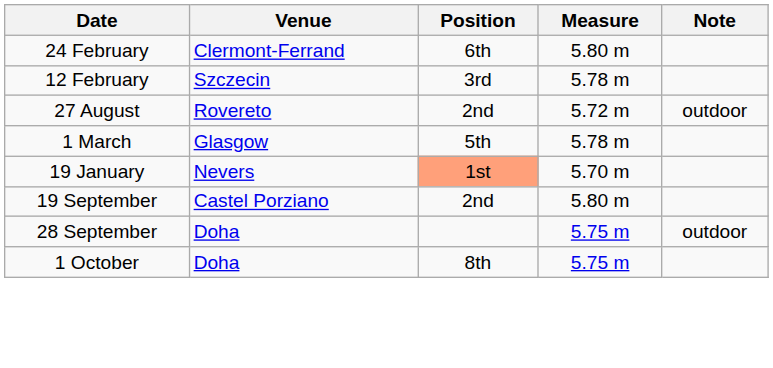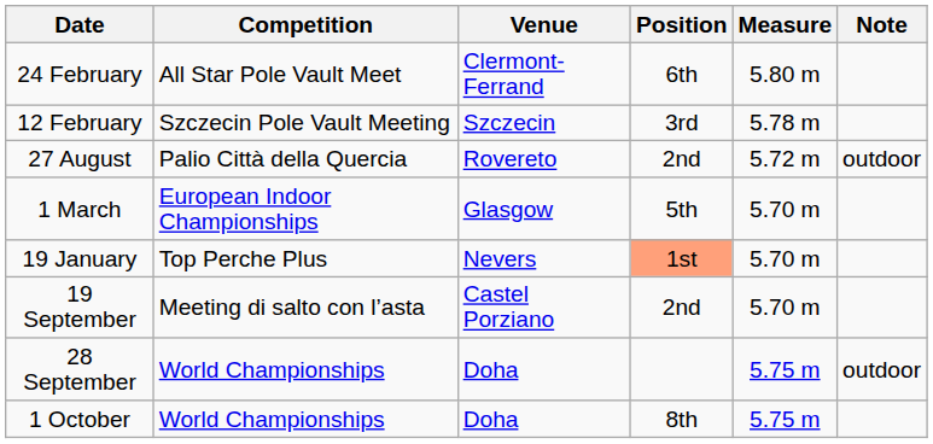+ column: Competition | All Star Pole Vault Meet | Szczecin Pole Vault Meeting | Palio Città della Quercia | European Indoor Championships | Top Perche Plus | Meeting di salto con l’asta | World Championships | World Championships
1 March | Measure: 5.78 m -> 5.70 m
19 September | Measure: 5.80 m -> 5.70 m
